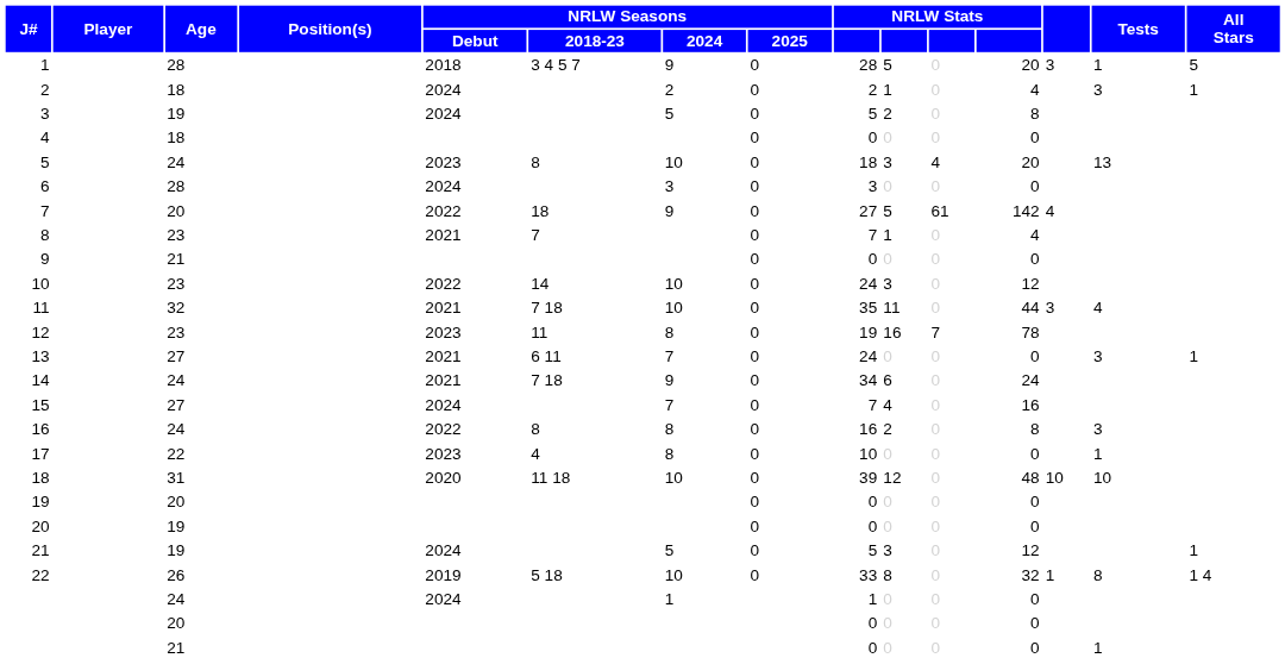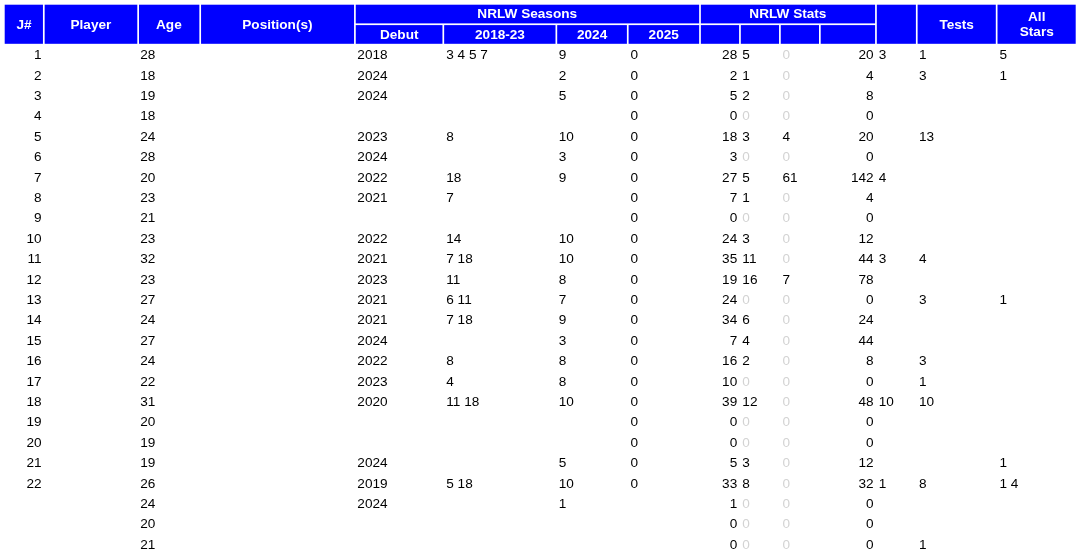15 | NRLW Seasons / 2024: 7 -> 3
15 | column 12: 16 -> 44
